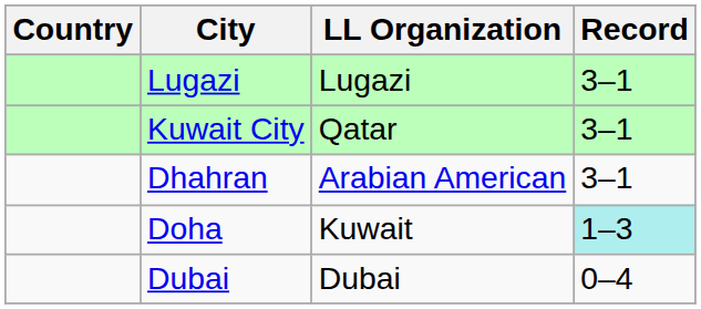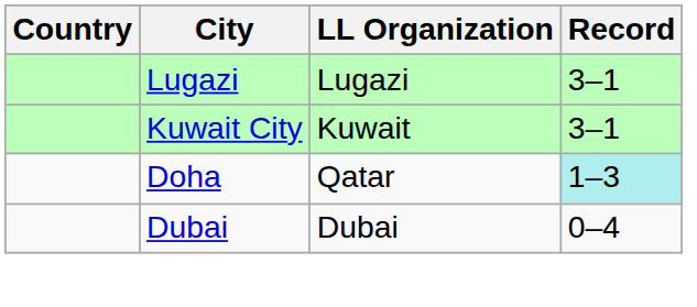Kuwait City | LL Organization: Qatar -> Kuwait
- row: Dhahran | Arabian American | 3–1
Doha | LL Organization: Kuwait -> Qatar
